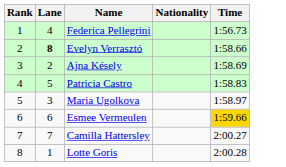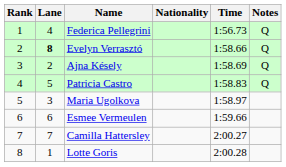+ column: Notes | Q | Q | Q | Q
Esmee Vermeulen | Time: gold background -> no background
